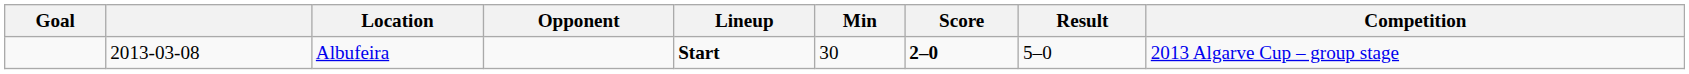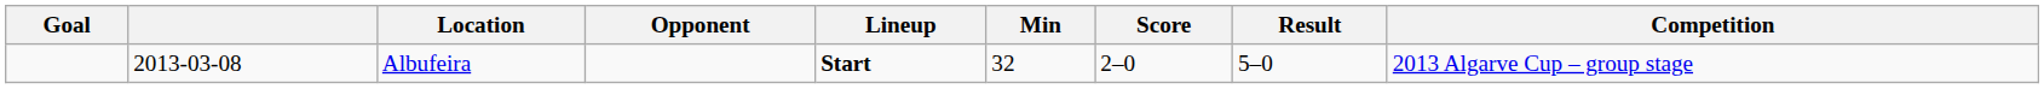Albufeira | Min: 30 -> 32
Albufeira | Score: bold -> normal
